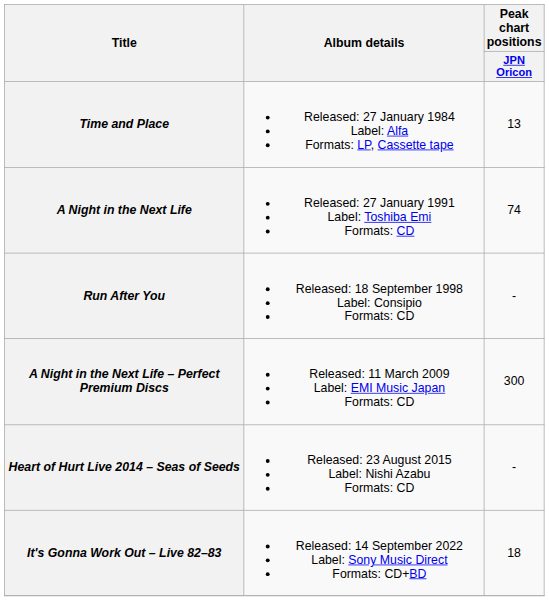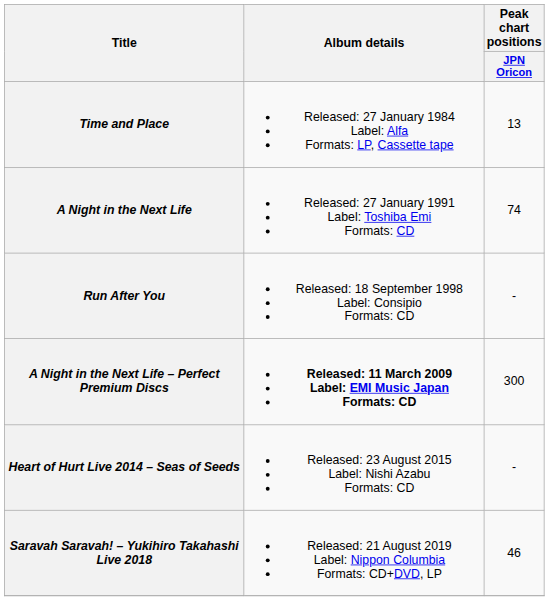A Night in the Next Life – Perfect Premium Discs | Album details: normal -> bold
+ row: Saravah Saravah! – Yukihiro Takahashi Live 2018 | Released: 21 August 2019 Label: Nippon Columbia Formats: CD+DVD, LP | 46
- row: It's Gonna Work Out – Live 82–83 | Released: 14 September 2022 Label: Sony Music Direct Formats: CD+BD | 18
